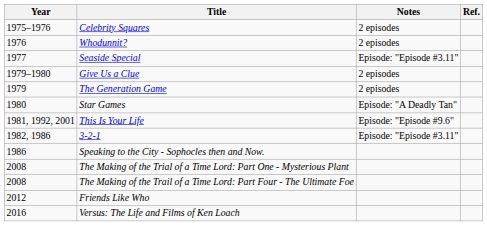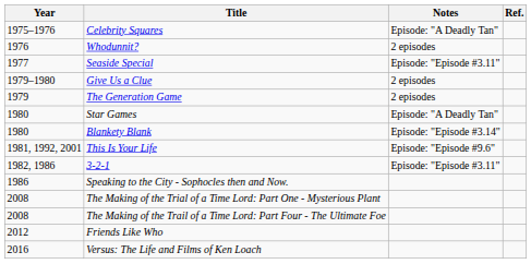Celebrity Squares | Notes: 2 episodes -> Episode: "A Deadly Tan"
+ row: 1980 | Blankety Blank | Episode: "Episode #3.14"
